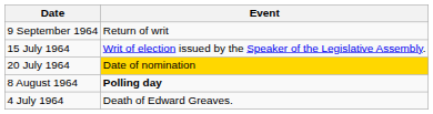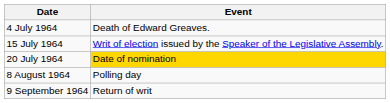rows swapped: 4 July 1964 <-> 9 September 1964
8 August 1964 | Event: bold -> normal
